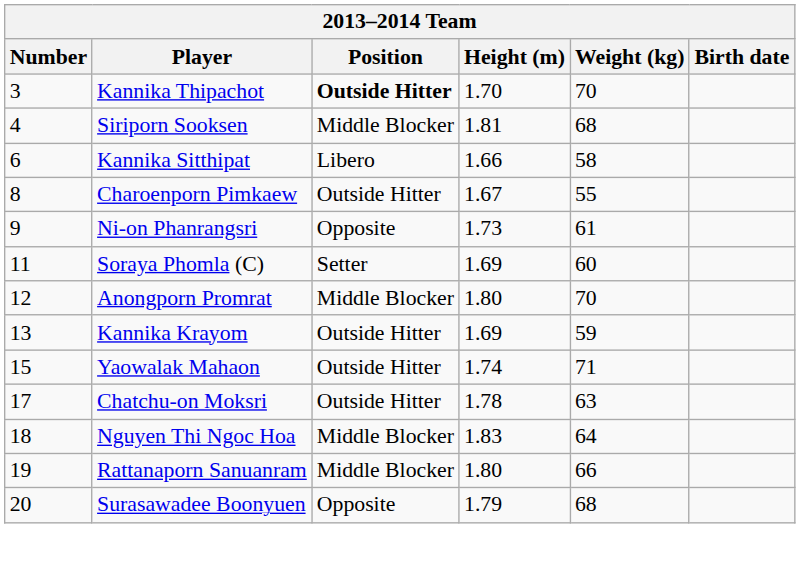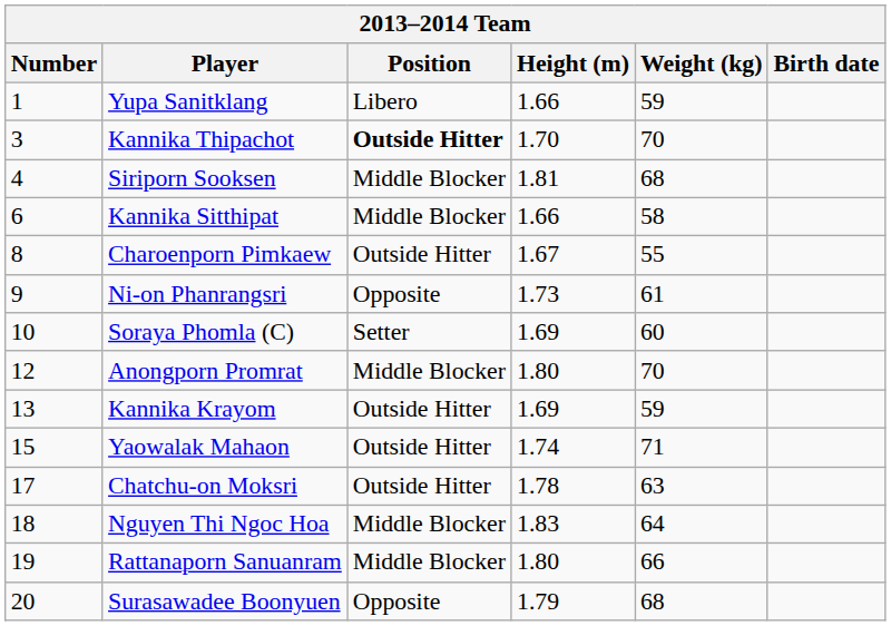+ row: 1 | Yupa Sanitklang | Libero | 1.66 | 59
Kannika Sitthipat | Position: Libero -> Middle Blocker
Soraya Phomla (C) | Number: 11 -> 10
